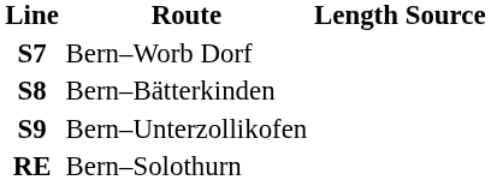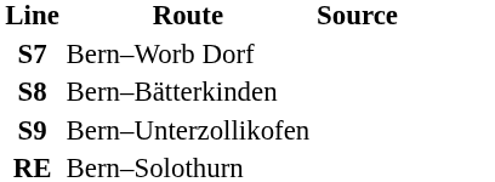- column: Length
